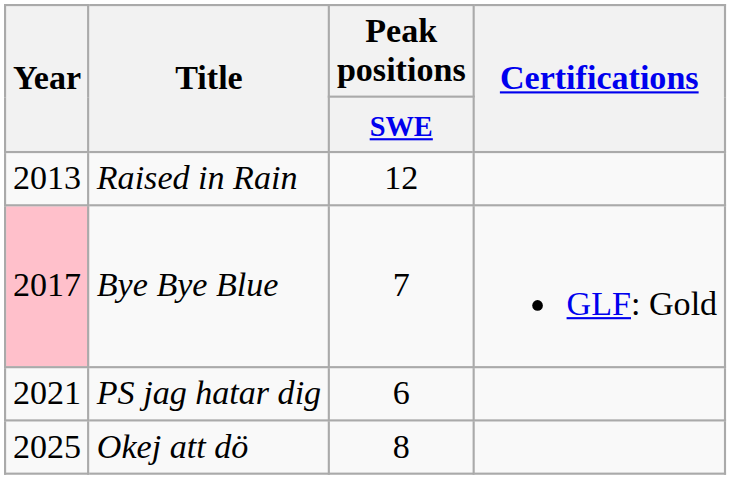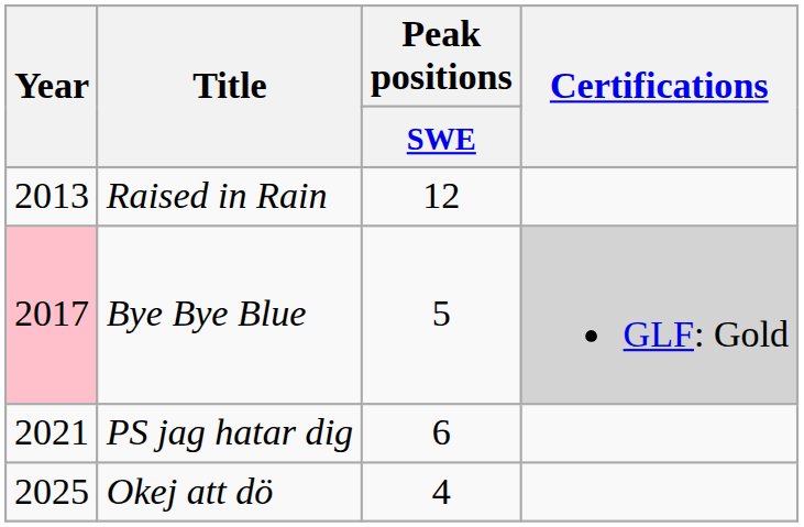Bye Bye Blue | Peak positions / SWE: 7 -> 5
Bye Bye Blue | Certifications: no background -> lightgrey background
Okej att dö | Peak positions / SWE: 8 -> 4
